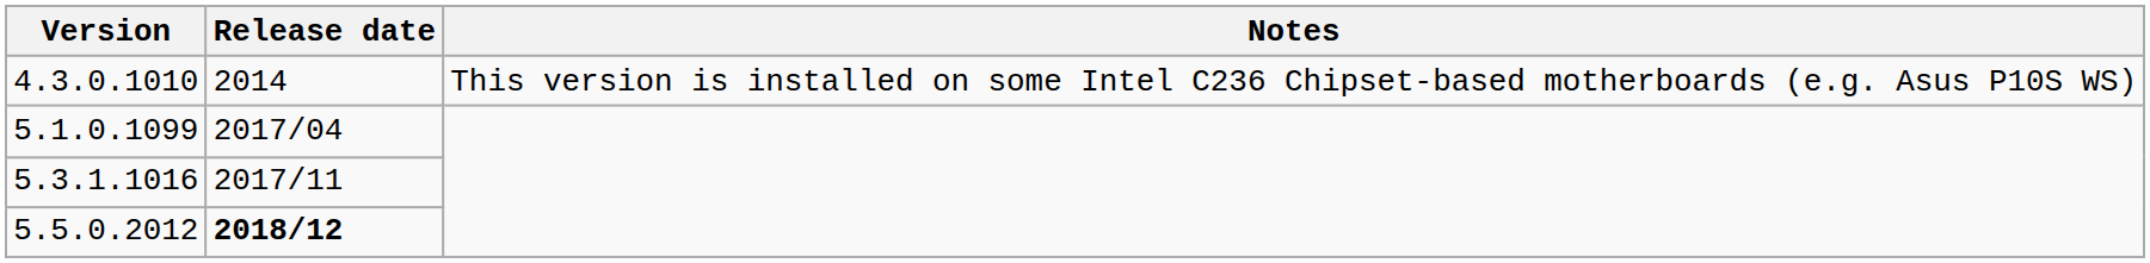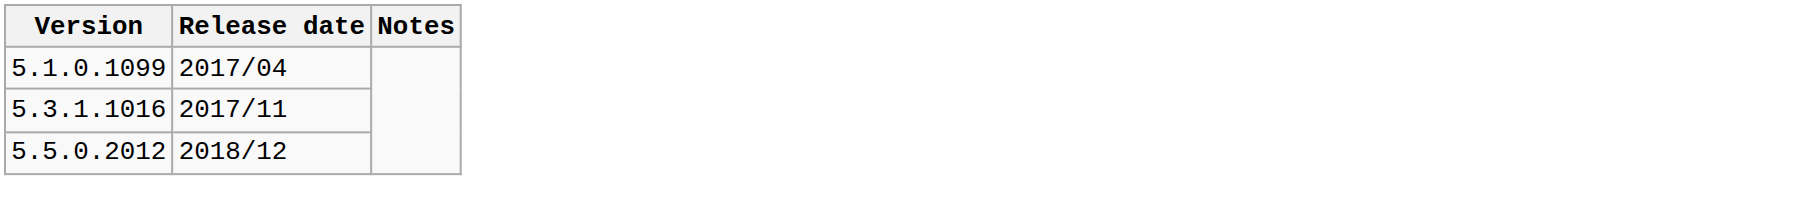- row: 4.3.0.1010 | 2014 | This version is installed on some Intel C236 Chipset-based motherboards (e.g. Asus P10S WS)
5.5.0.2012 | Release date: bold -> normal
